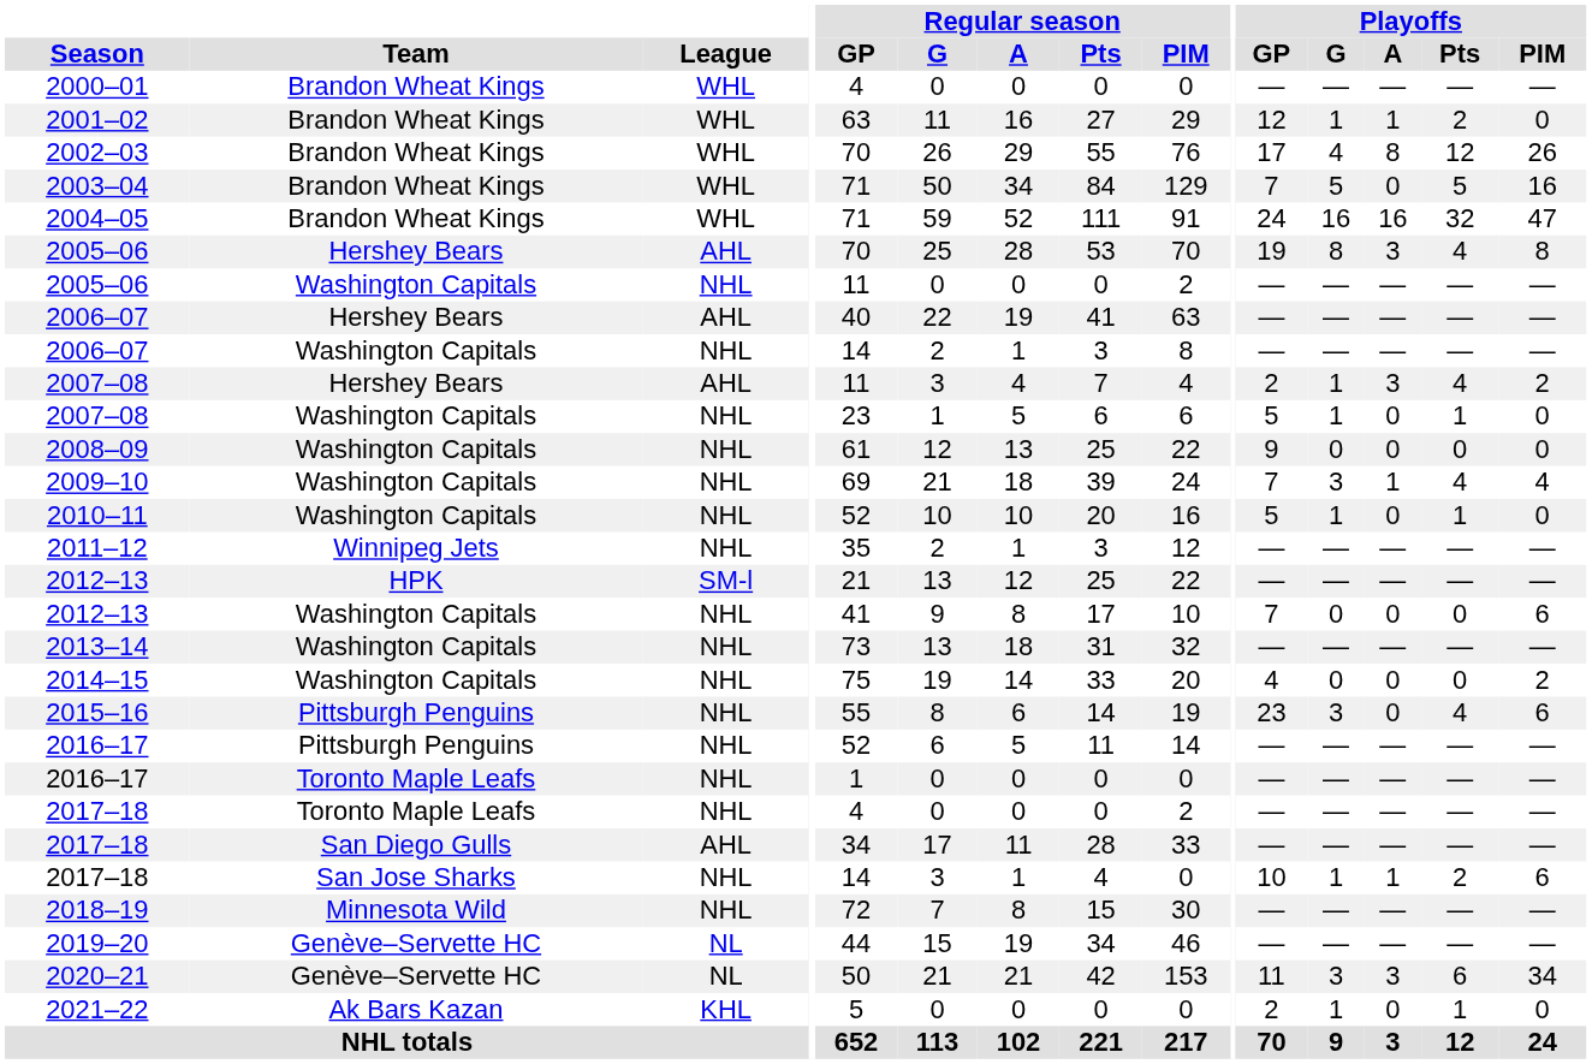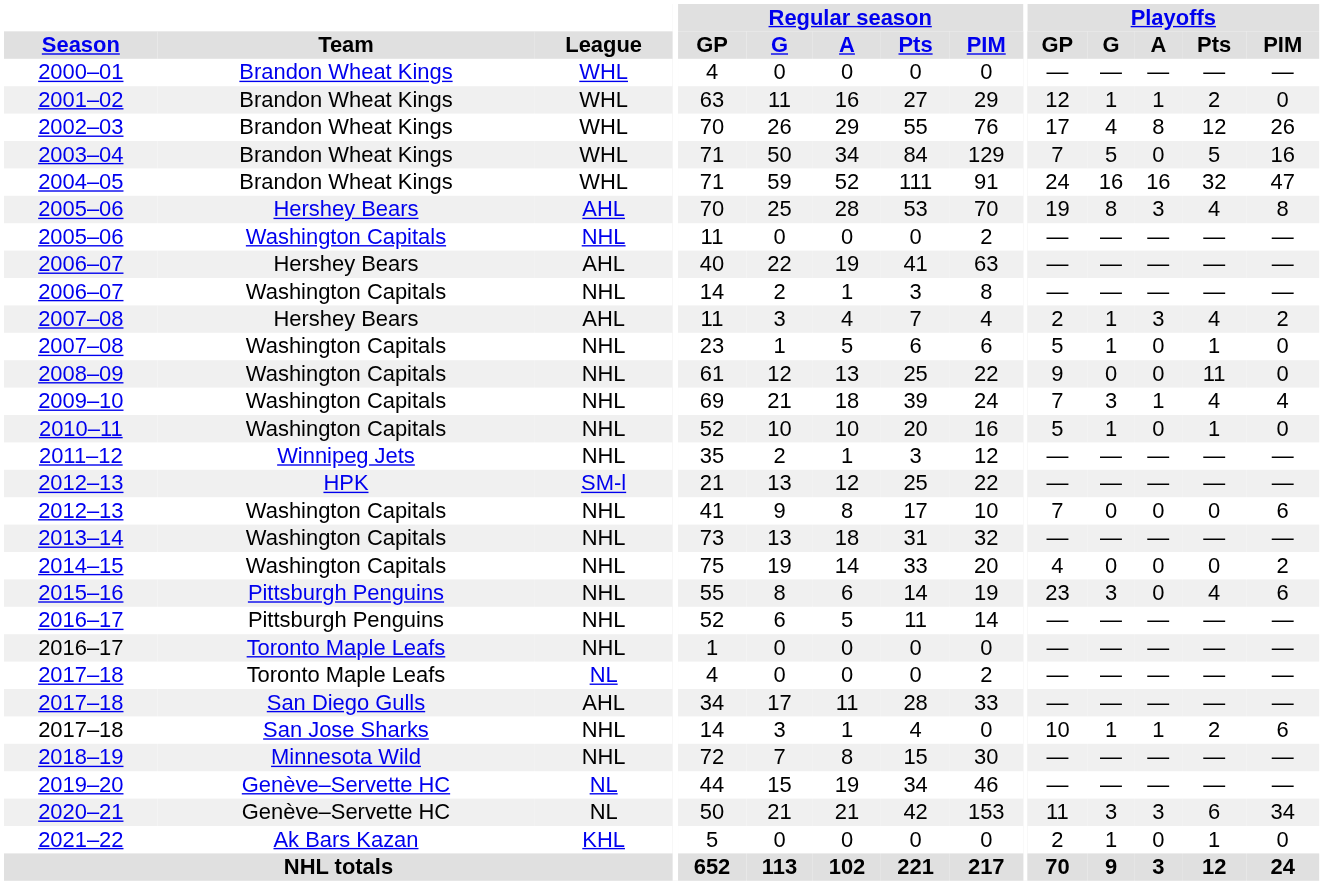2008–09 | Playoffs / Pts: 0 -> 11
2017–18 / Toronto Maple Leafs | League: NHL -> NL
